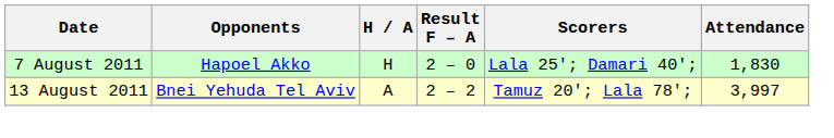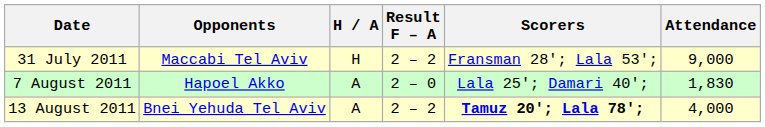+ row: 31 July 2011 | Maccabi Tel Aviv | H | 2 – 2 | Fransman 28'; Lala 53'; | 9,000
7 August 2011 | H / A: H -> A
13 August 2011 | Scorers: normal -> bold
13 August 2011 | Attendance: 3,997 -> 4,000
